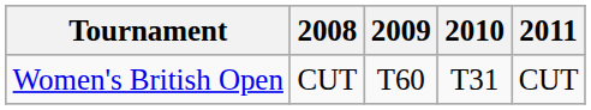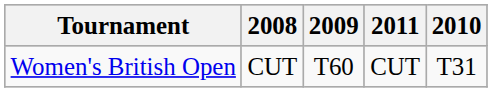columns swapped: 2010 <-> 2011
